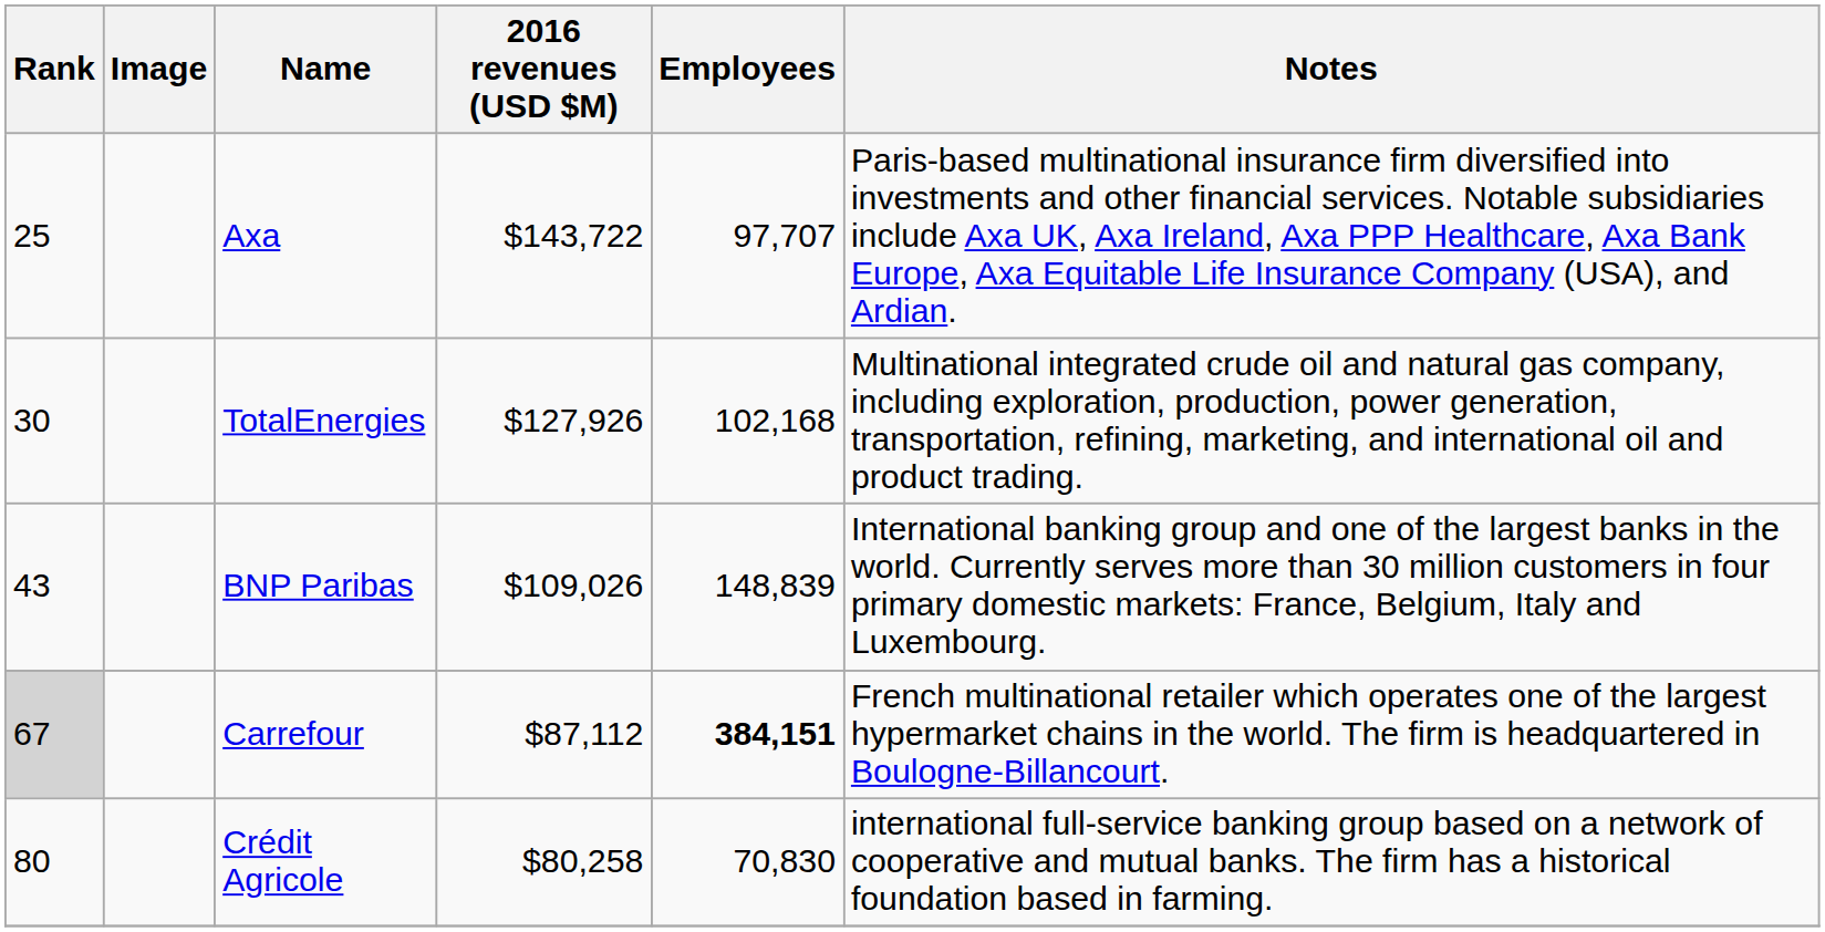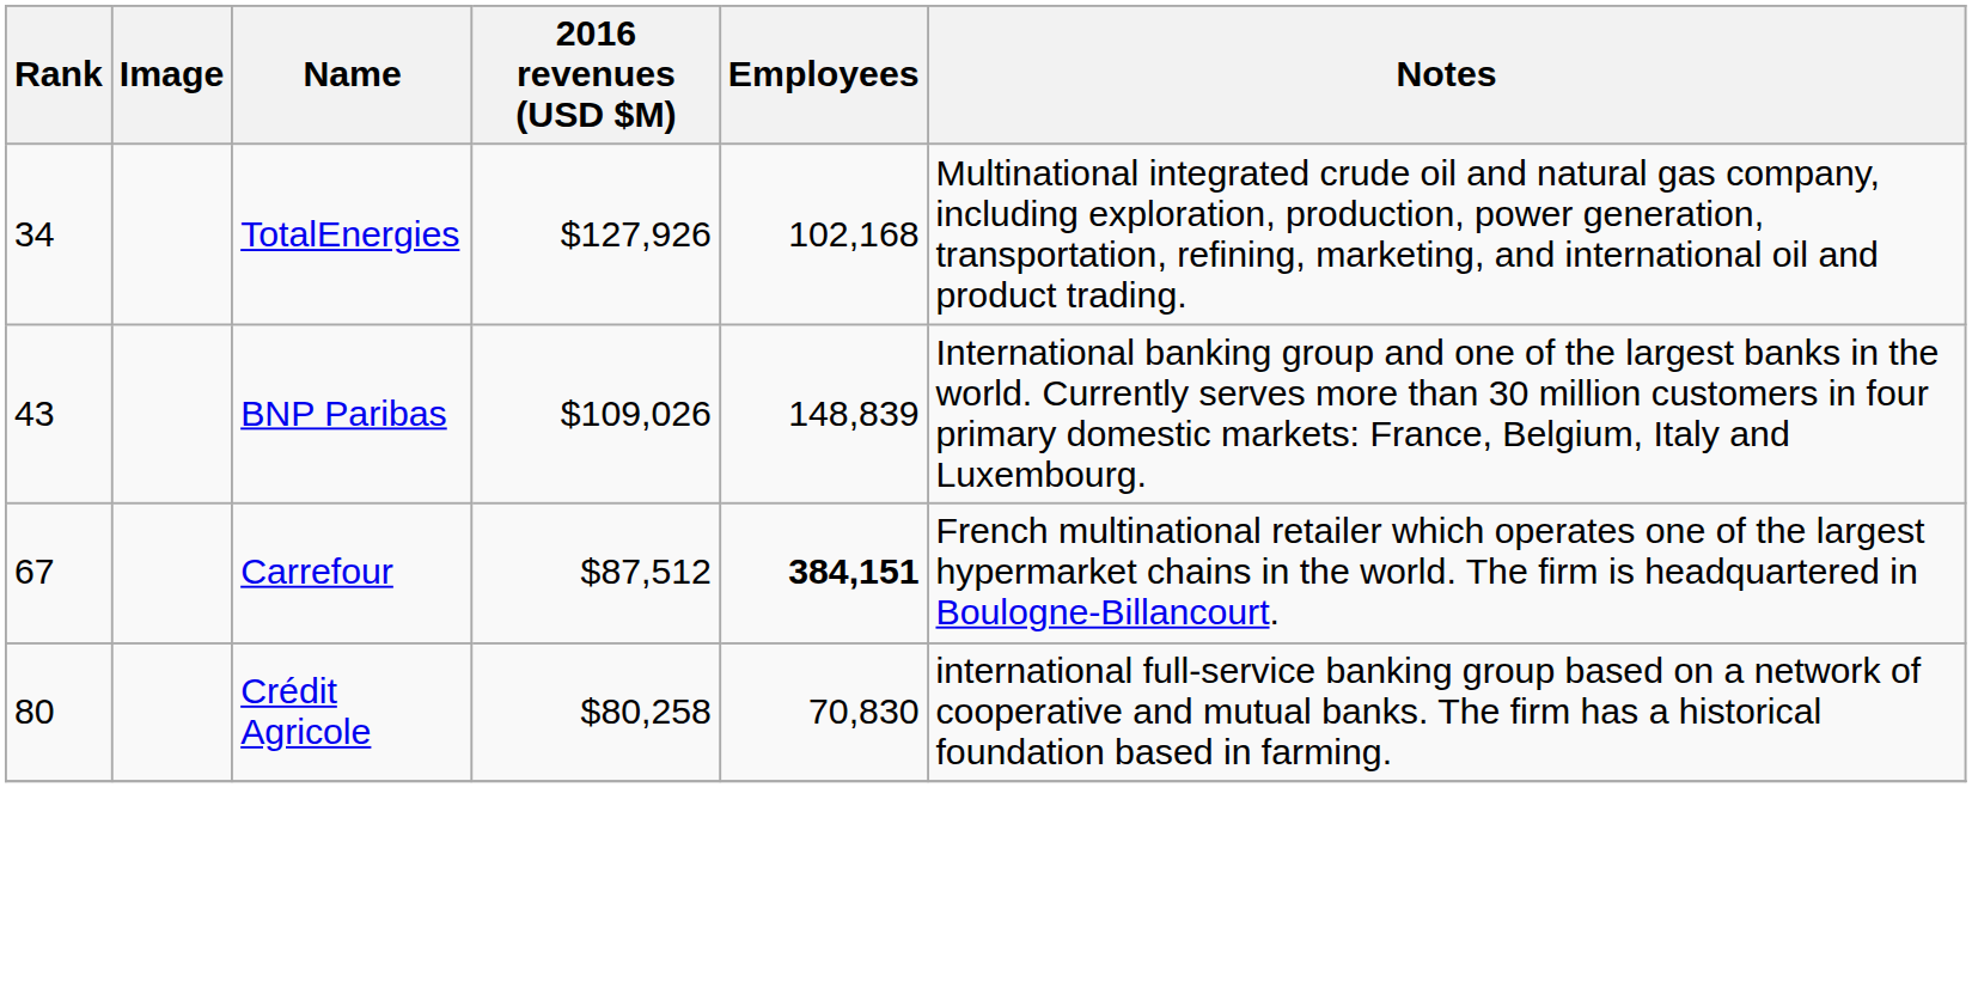- row: 25 | Axa | $143,722 | 97,707 | Paris-based multinational insurance firm diversified into investments and other financial services. Notable subsidiaries include Axa UK, Axa Ireland, Axa PPP Healthcare, Axa Bank Europe, Axa Equitable Life Insurance Company (USA), and Ardian.
TotalEnergies | Rank: 30 -> 34
Carrefour | Rank: lightgrey background -> no background
Carrefour | 2016 revenues (USD $M): $87,112 -> $87,512
